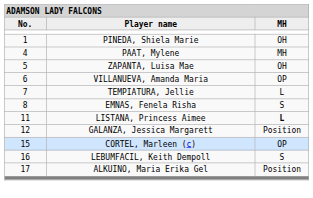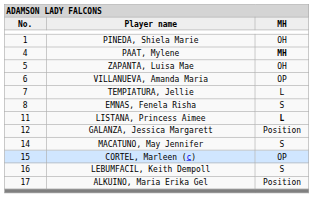PAAT, Mylene | column 3: normal -> bold
+ row: 14 | MACATUNO, May Jennifer | S
